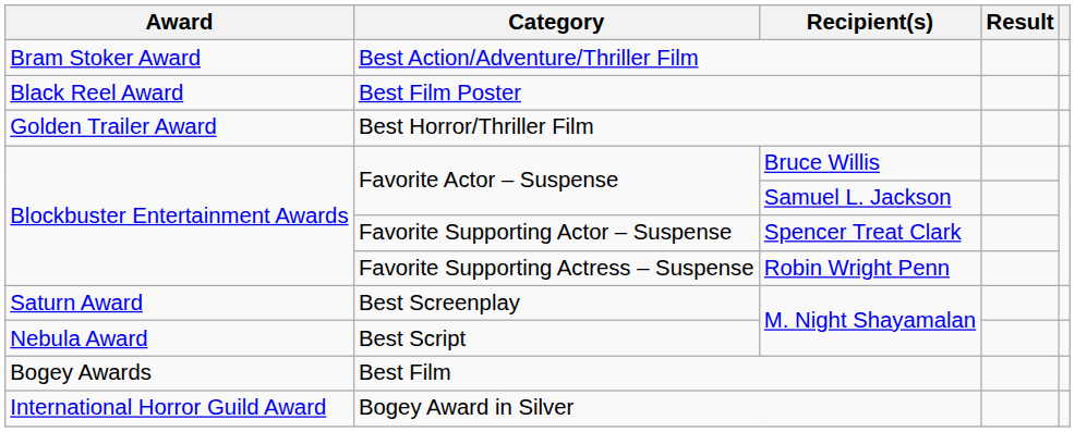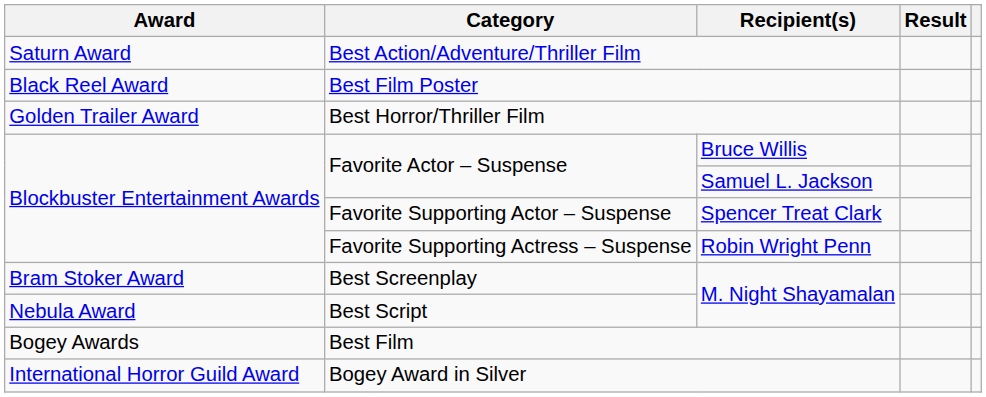Best Action/Adventure/Thriller Film | Award: Bram Stoker Award -> Saturn Award
Best Screenplay | Award: Saturn Award -> Bram Stoker Award
